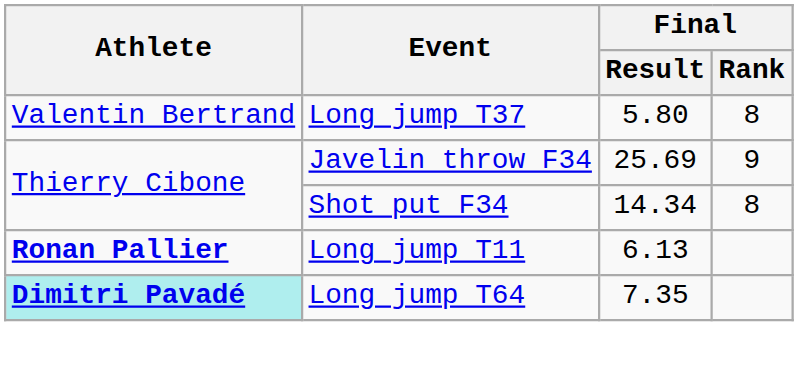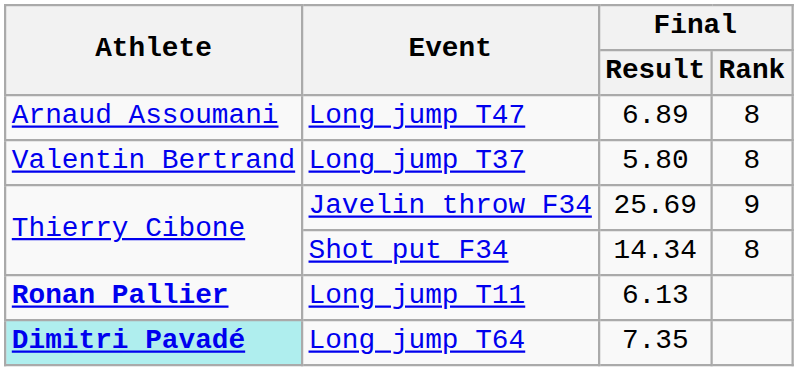+ row: Arnaud Assoumani | Long jump T47 | 6.89 | 8
